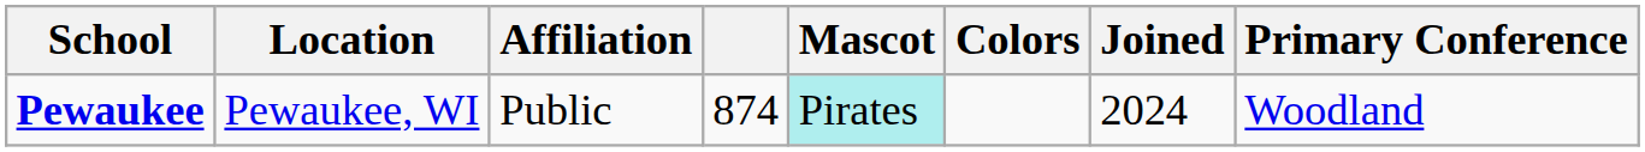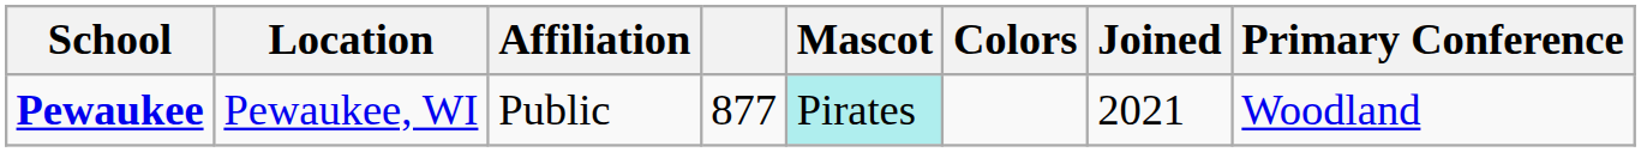Pewaukee | column 4: 874 -> 877
Pewaukee | Joined: 2024 -> 2021
